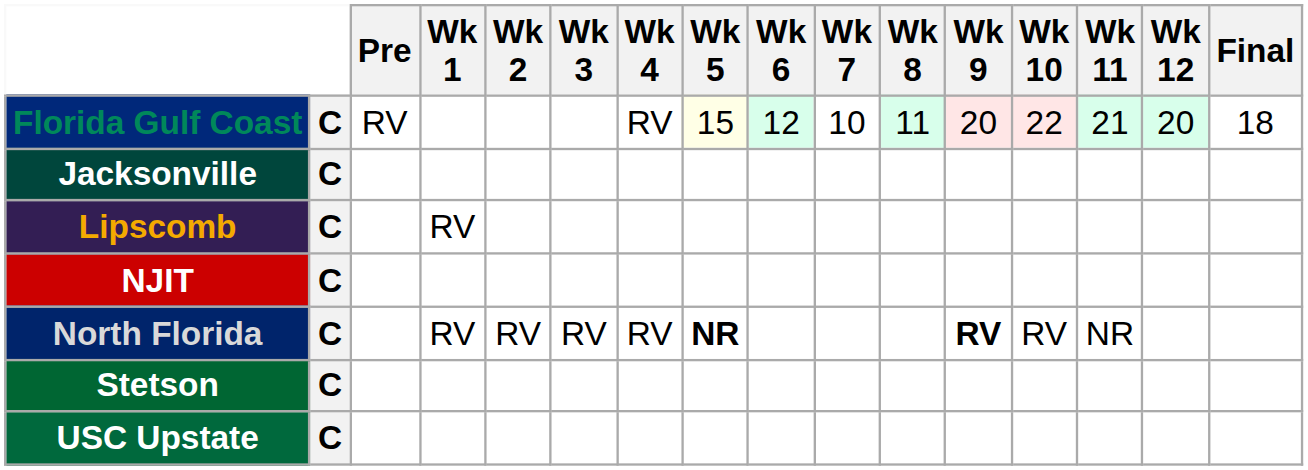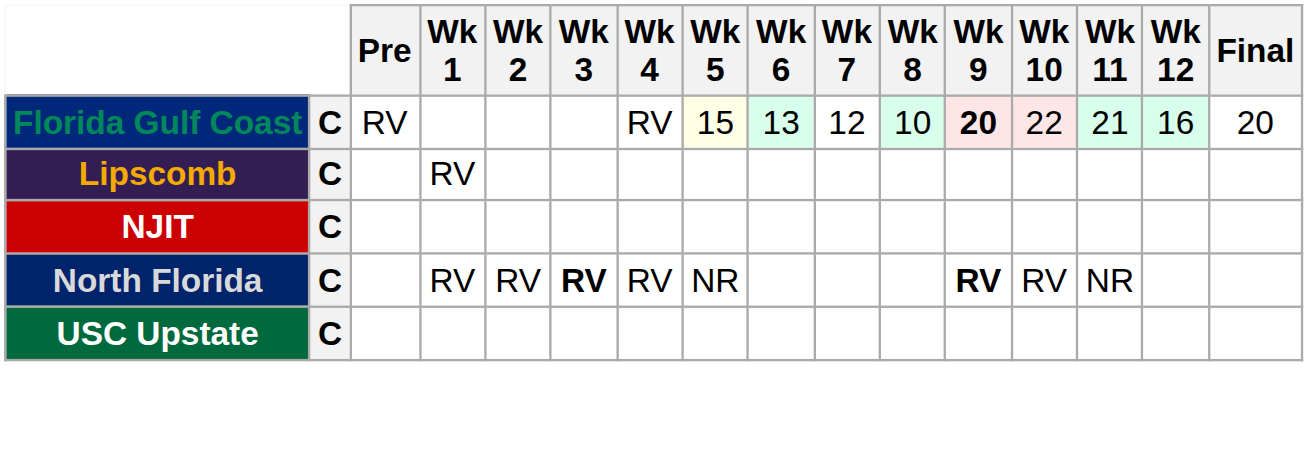Florida Gulf Coast | Wk 6: 12 -> 13
Florida Gulf Coast | Wk 7: 10 -> 12
Florida Gulf Coast | Wk 8: 11 -> 10
Florida Gulf Coast | Wk 9: normal -> bold
Florida Gulf Coast | Wk 12: 20 -> 16
Florida Gulf Coast | Final: 18 -> 20
- row: Jacksonville | C
North Florida | Wk 3: normal -> bold
North Florida | Wk 5: bold -> normal
- row: Stetson | C
